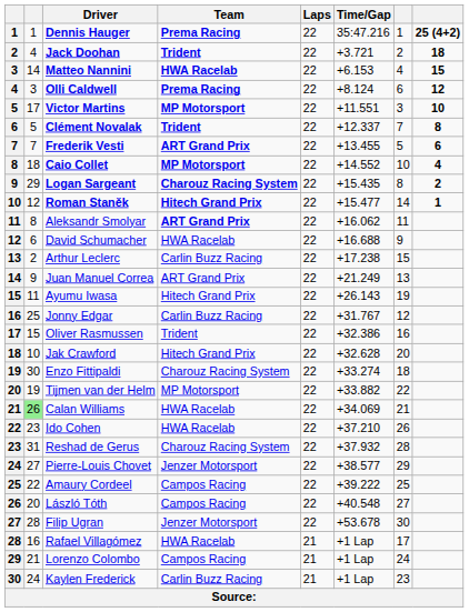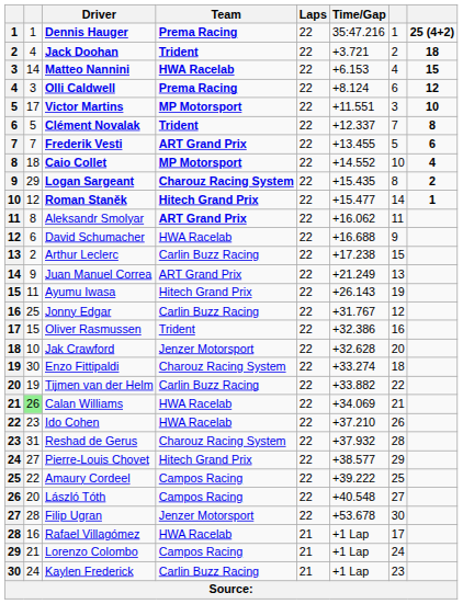Jak Crawford | Team: Hitech Grand Prix -> Jenzer Motorsport
Tijmen van der Helm | Team: MP Motorsport -> Carlin Buzz Racing
Pierre-Louis Chovet | Team: Jenzer Motorsport -> Hitech Grand Prix
